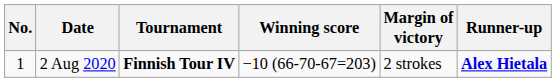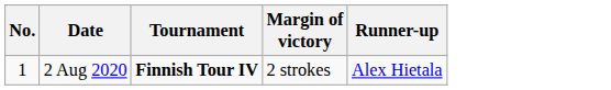- column: Winning score | −10 (66-70-67=203)
2 Aug 2020 | Runner-up: bold -> normal
